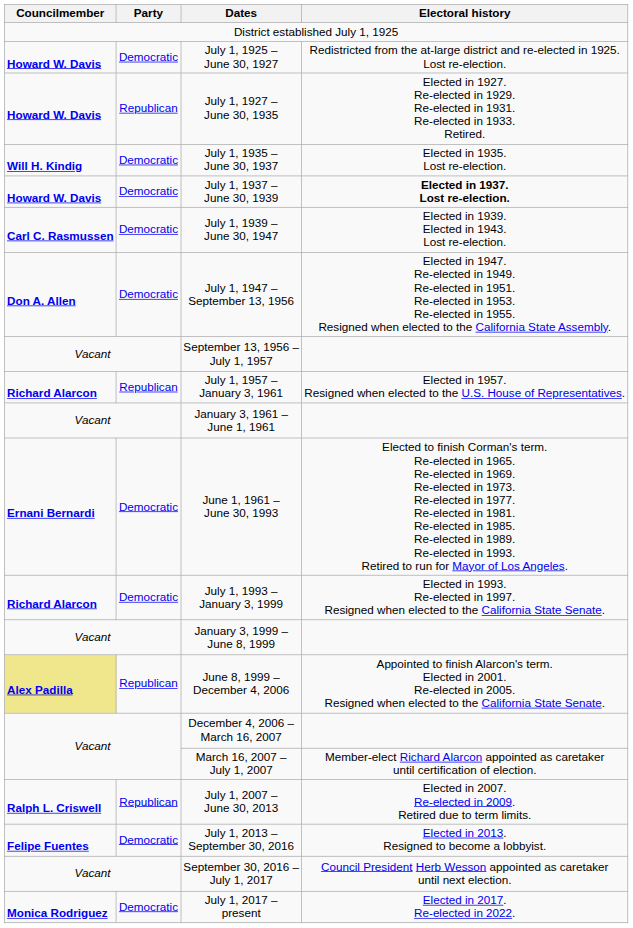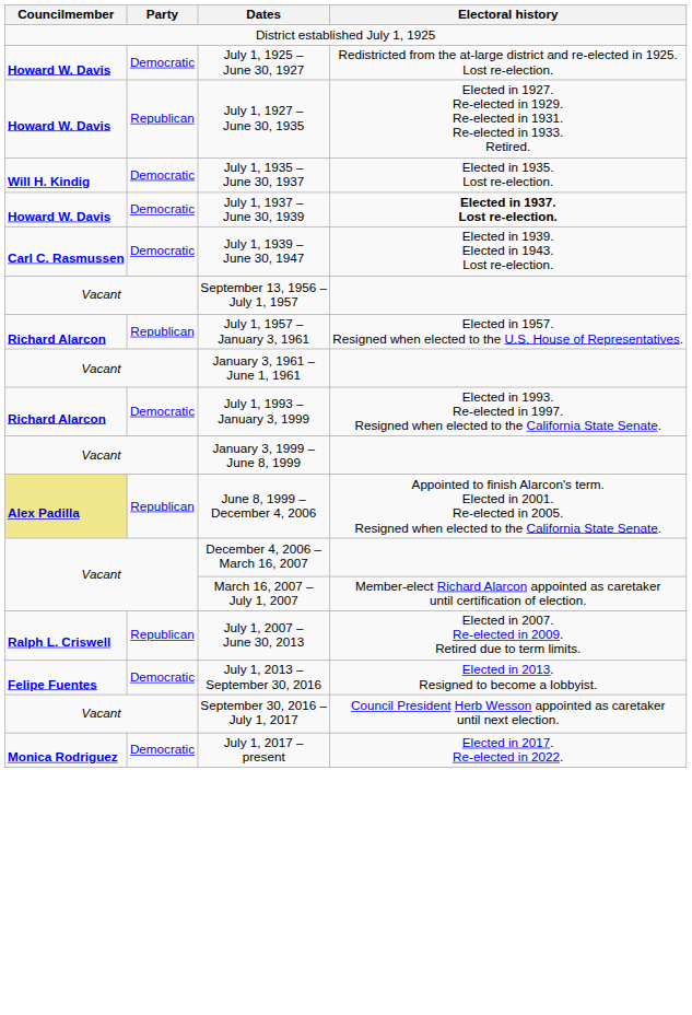- row: Don A. Allen | Democratic | July 1, 1947 – September 13, 1956 | Elected in 1947. Re-elected in 1949. Re-elected in 1951. Re-elected in 1953. Re-elected in 1955. Resigned when elected to the California State Assembly.
- row: Ernani Bernardi | Democratic | June 1, 1961 – June 30, 1993 | Elected to finish Corman's term. Re-elected in 1965. Re-elected in 1969. Re-elected in 1973. Re-elected in 1977. Re-elected in 1981. Re-elected in 1985. Re-elected in 1989. Re-elected in 1993. Retired to run for Mayor of Los Angeles.
